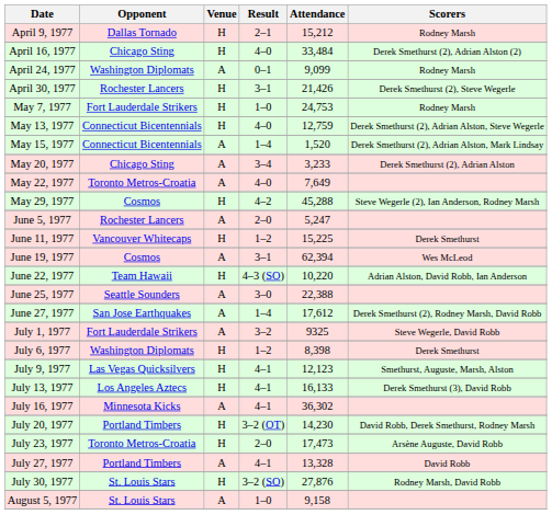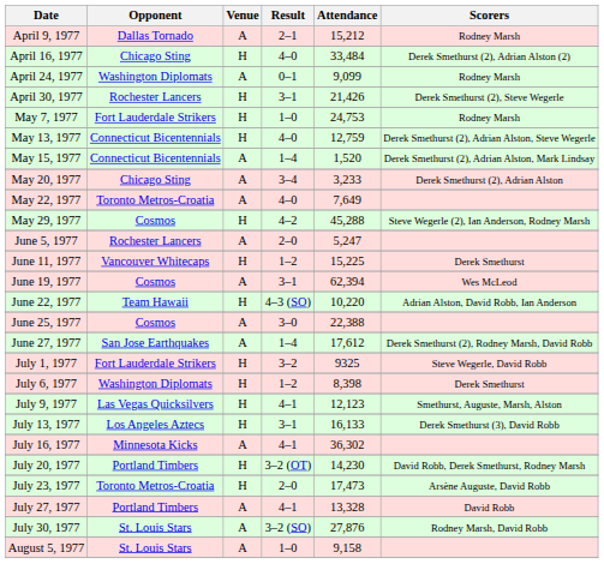April 9, 1977 | Venue: H -> A
June 25, 1977 | Opponent: Seattle Sounders -> Cosmos
July 1, 1977 | Venue: A -> H
July 13, 1977 | Result: 4–1 -> 3–1
July 30, 1977 | Venue: H -> A
